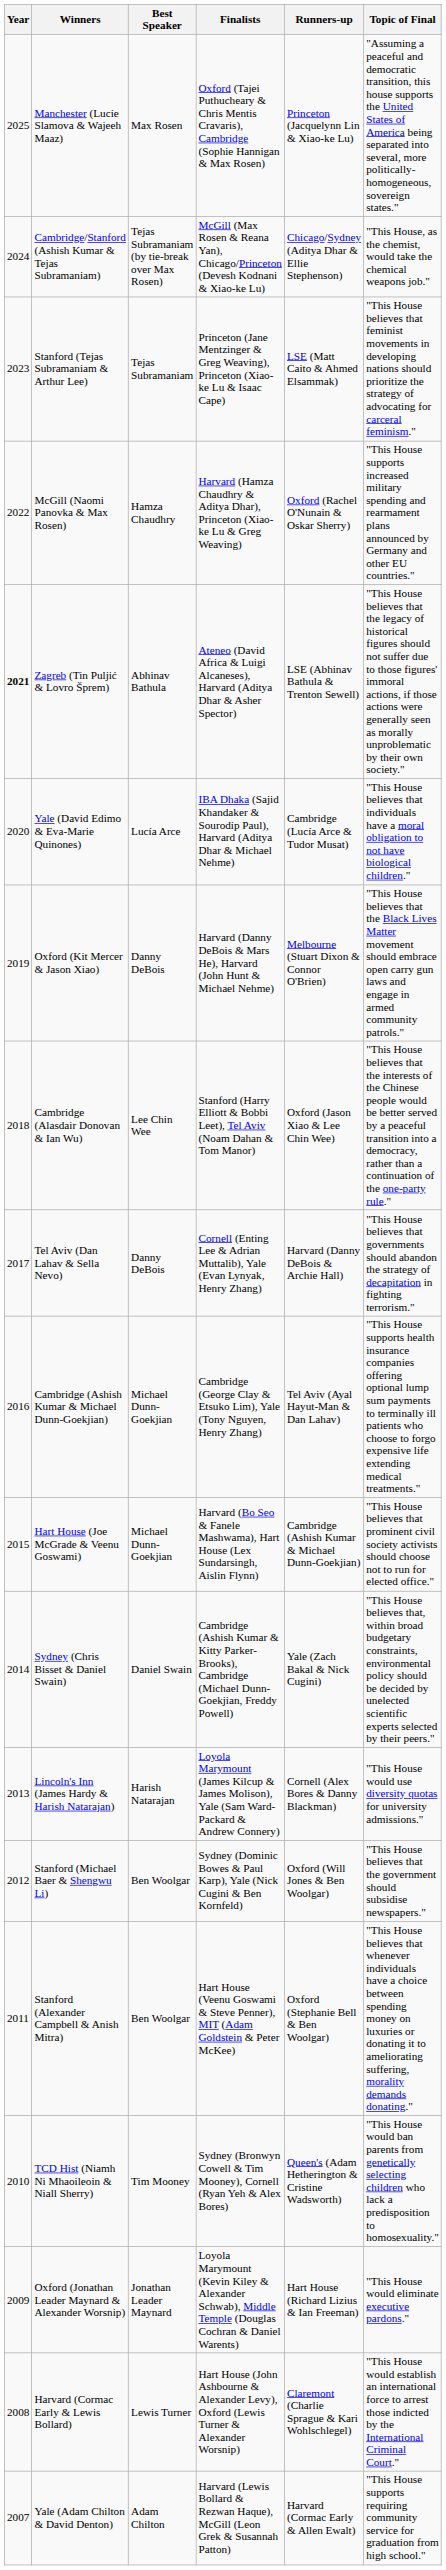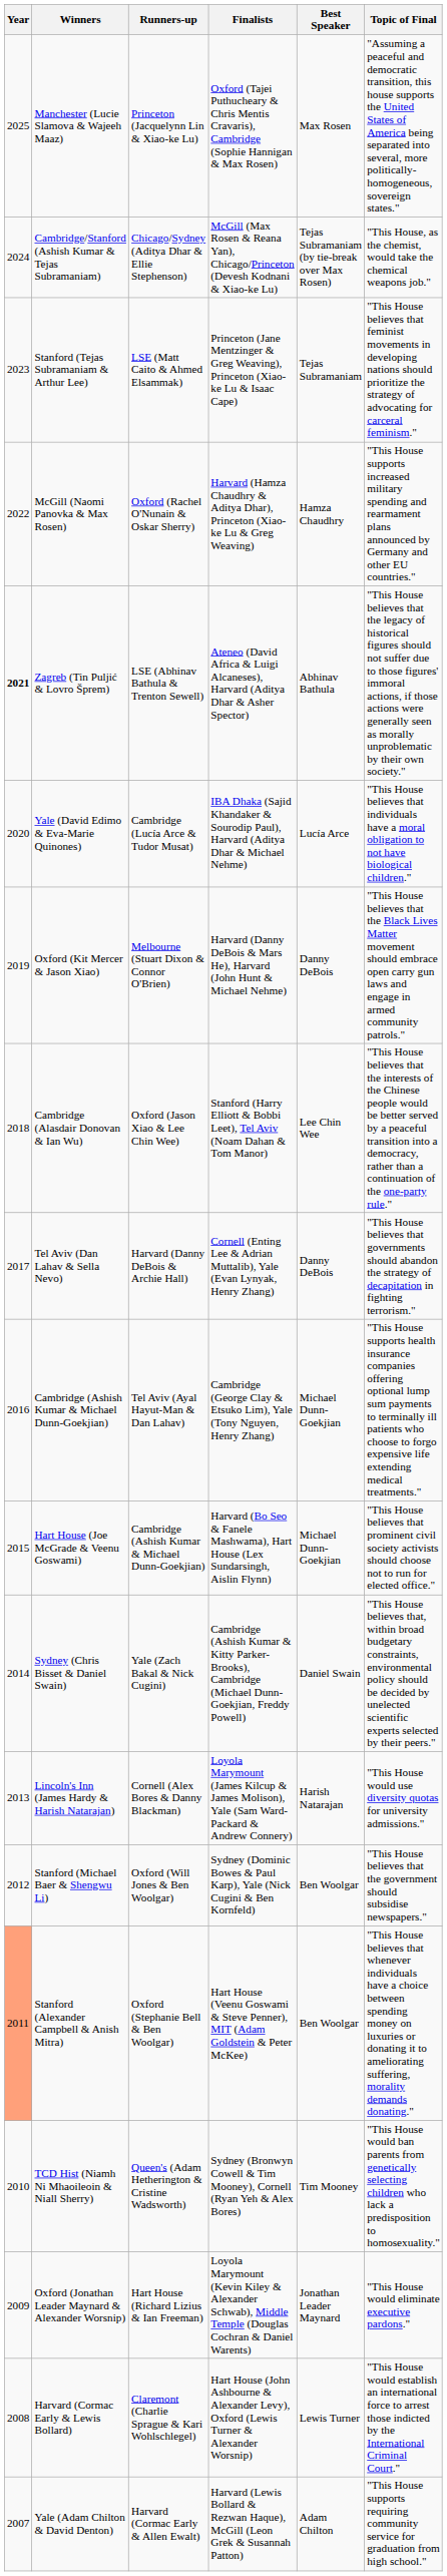columns swapped: Runners-up <-> Best Speaker
Stanford (Alexander Campbell & Anish Mitra) | Year: no background -> lightsalmon background
